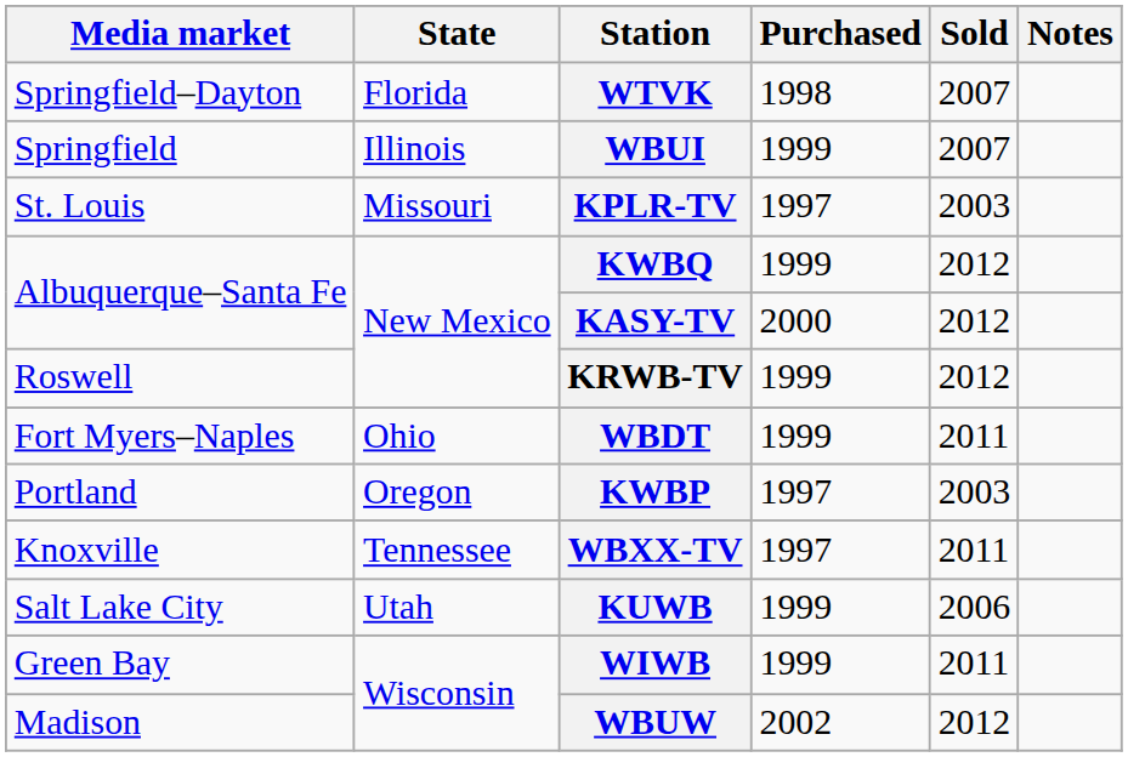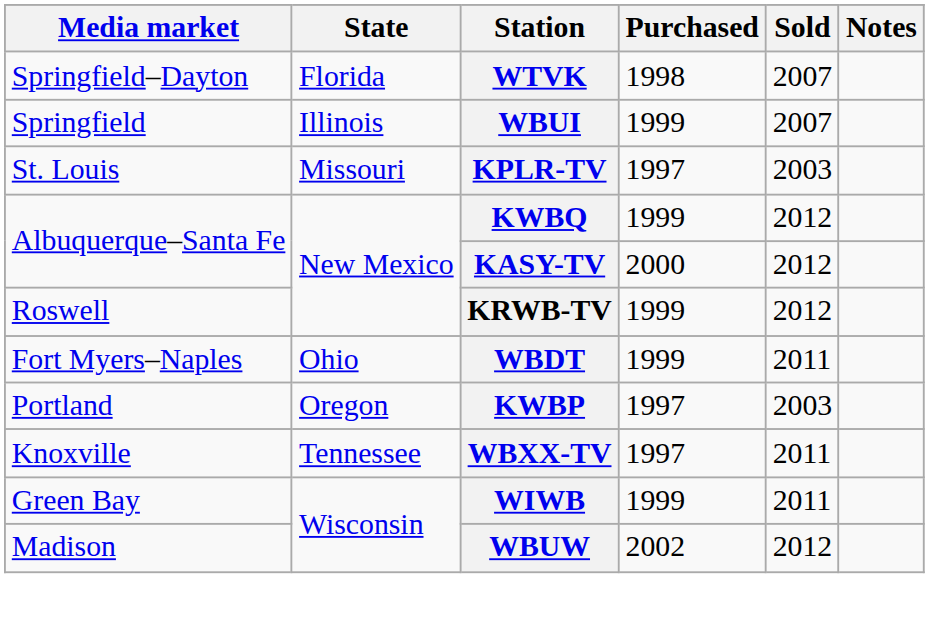- row: Salt Lake City | Utah | KUWB | 1999 | 2006
